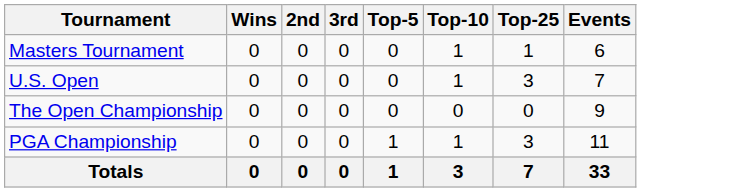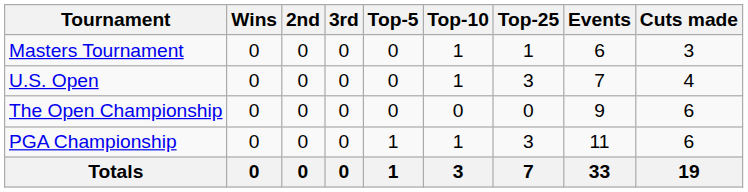+ column: Cuts made | 3 | 4 | 6 | 6 | 19
